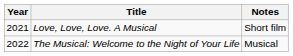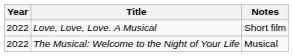Love, Love, Love. A Musical | Year: 2021 -> 2022
